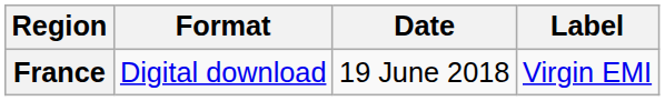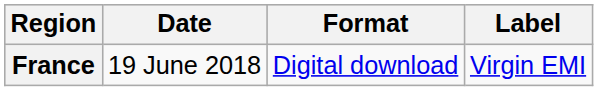columns swapped: Date <-> Format
